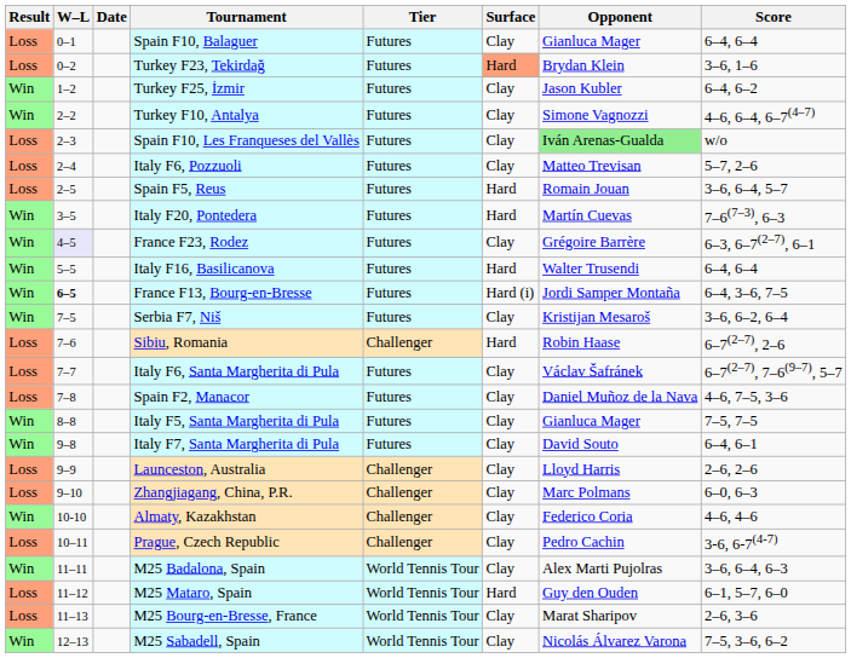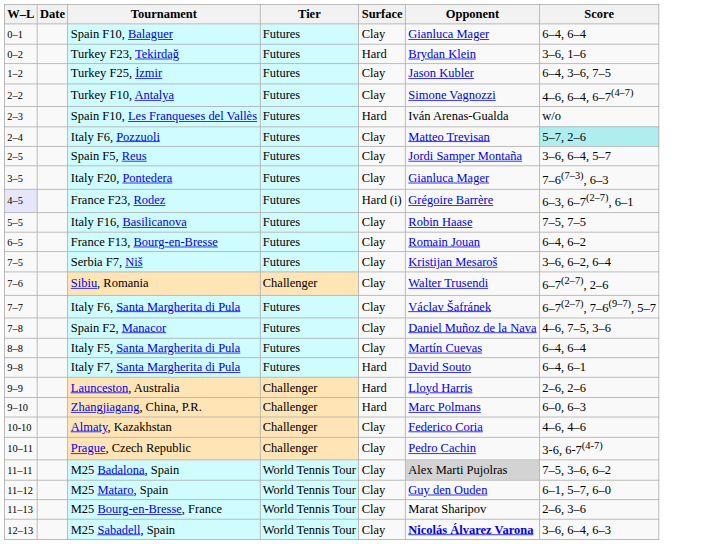- column: Result | Loss | Loss | Win | Win | Loss | Loss | Loss | Win | Win | Win | Win | Win | Loss | Loss | Loss | Win | Win | Loss | Loss | Win | Loss | Win | Loss | Loss | Win
Turkey F23, Tekirdağ | Surface: lightsalmon background -> no background
Turkey F25, İzmir | Score: 6–4, 6–2 -> 6–4, 3–6, 7–5
Spain F10, Les Franqueses del Vallès | Surface: Clay -> Hard
Spain F10, Les Franqueses del Vallès | Opponent: lightgreen background -> no background
Italy F6, Pozzuoli | Score: no background -> paleturquoise background
Spain F5, Reus | Surface: Hard -> Clay
Spain F5, Reus | Opponent: Romain Jouan -> Jordi Samper Montaña
Italy F20, Pontedera | Surface: Hard -> Clay
Italy F20, Pontedera | Opponent: Martín Cuevas -> Gianluca Mager
France F23, Rodez | Surface: Clay -> Hard (i)
Italy F16, Basilicanova | Surface: Hard -> Clay
Italy F16, Basilicanova | Opponent: Walter Trusendi -> Robin Haase
Italy F16, Basilicanova | Score: 6–4, 6–4 -> 7–5, 7–5
France F13, Bourg-en-Bresse | W–L: bold -> normal
France F13, Bourg-en-Bresse | Surface: Hard (i) -> Clay
France F13, Bourg-en-Bresse | Opponent: Jordi Samper Montaña -> Romain Jouan
France F13, Bourg-en-Bresse | Score: 6–4, 3–6, 7–5 -> 6–4, 6–2
Sibiu, Romania | Surface: Hard -> Clay
Sibiu, Romania | Opponent: Robin Haase -> Walter Trusendi
Italy F5, Santa Margherita di Pula | Opponent: Gianluca Mager -> Martín Cuevas
Italy F5, Santa Margherita di Pula | Score: 7–5, 7–5 -> 6–4, 6–4
Italy F7, Santa Margherita di Pula | Surface: Clay -> Hard
Launceston, Australia | Surface: Clay -> Hard
Zhangjiagang, China, P.R. | Surface: Clay -> Hard
M25 Badalona, Spain | Opponent: no background -> lightgrey background
M25 Badalona, Spain | Score: 3–6, 6–4, 6–3 -> 7–5, 3–6, 6–2
M25 Mataro, Spain | Surface: Hard -> Clay
M25 Sabadell, Spain | Opponent: normal -> bold
M25 Sabadell, Spain | Score: 7–5, 3–6, 6–2 -> 3–6, 6–4, 6–3
